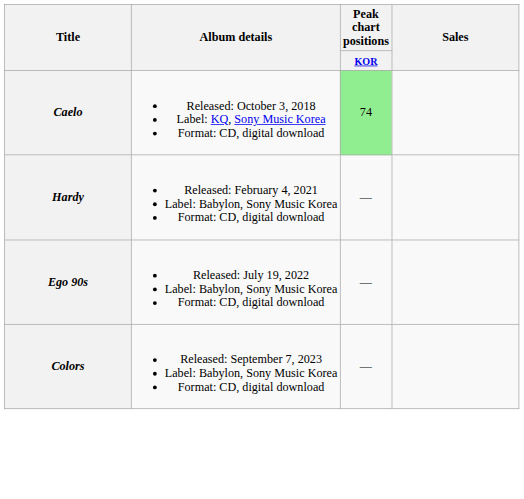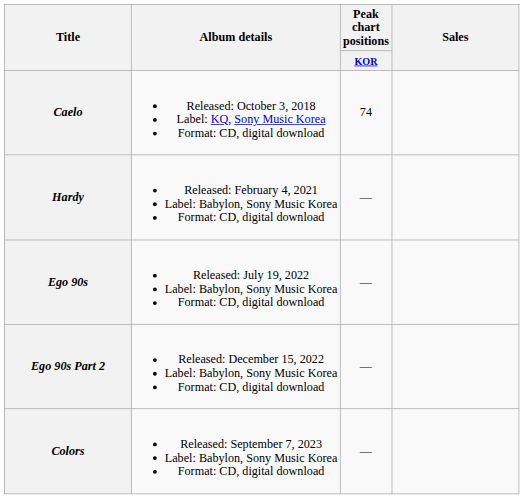Caelo | Peak chart positions / KOR: lightgreen background -> no background
+ row: Ego 90s Part 2 | Released: December 15, 2022 Label: Babylon, Sony Music Korea Format: CD, digital download | —
